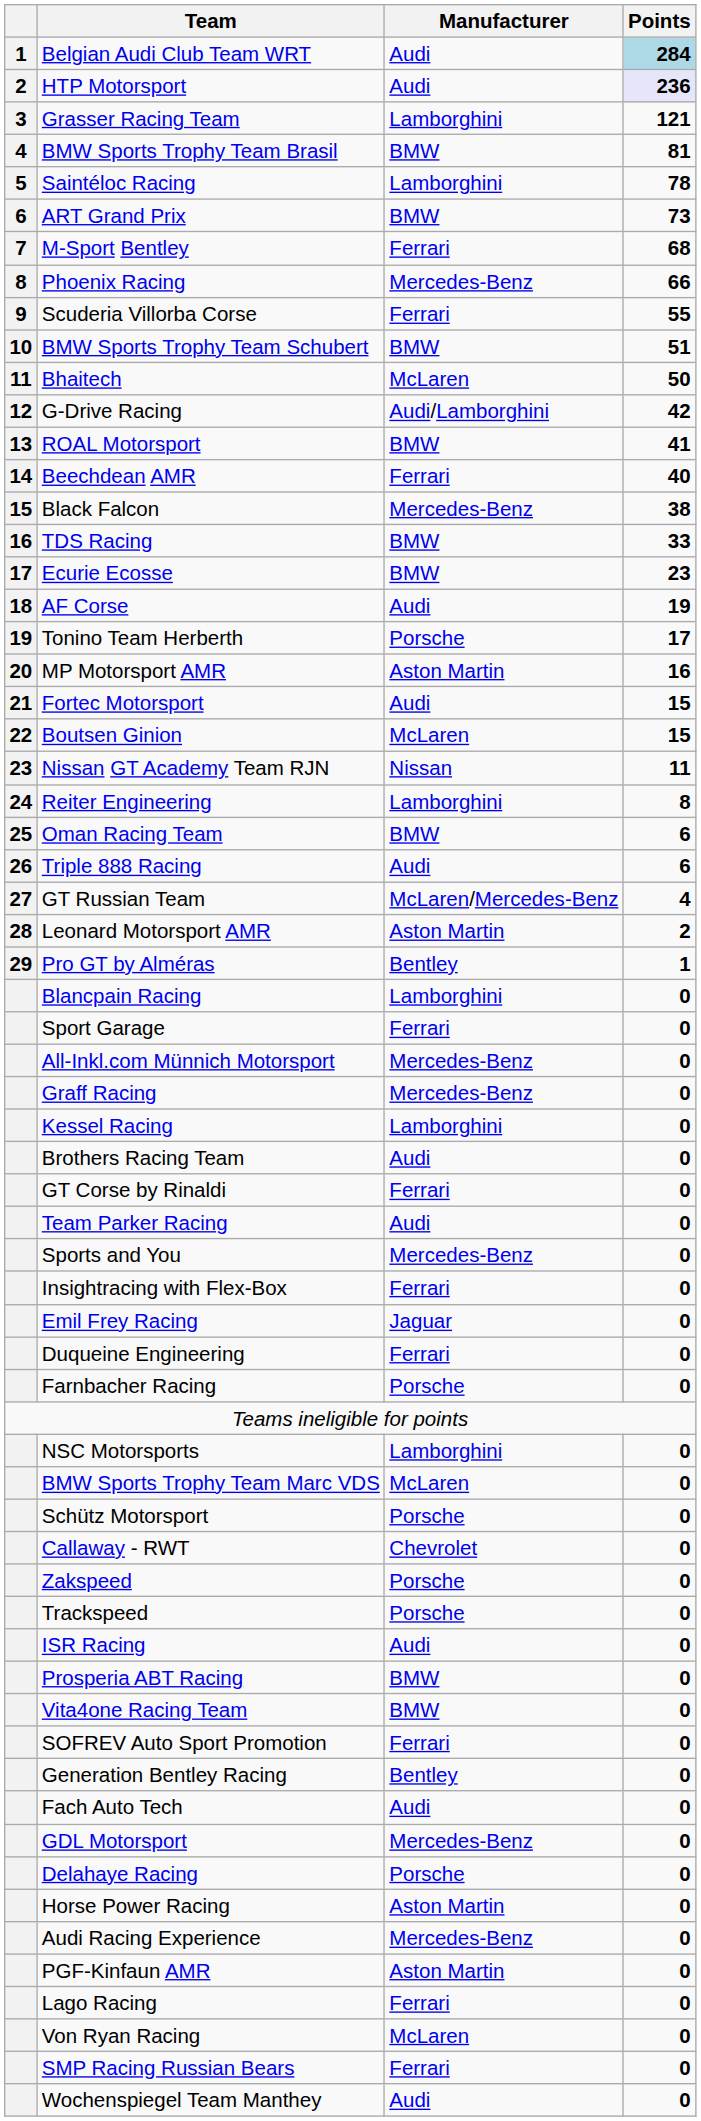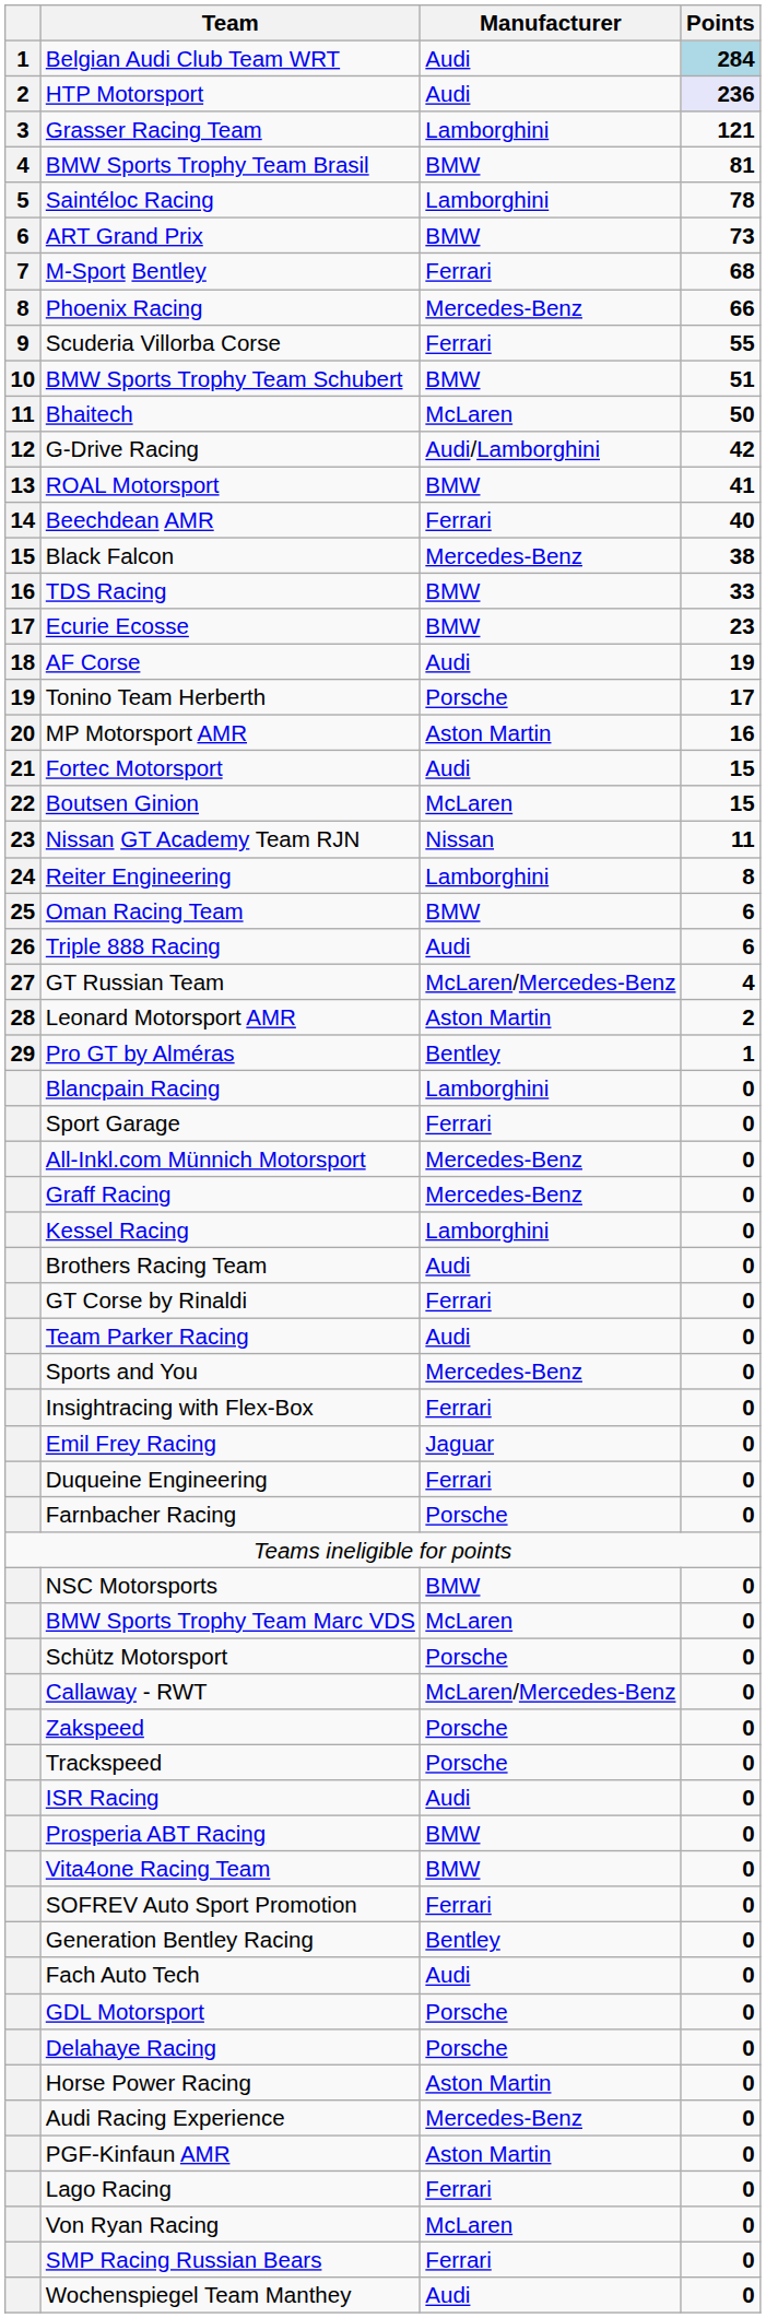NSC Motorsports | Manufacturer: Lamborghini -> BMW
Callaway - RWT | Manufacturer: Chevrolet -> McLaren/Mercedes-Benz
GDL Motorsport | Manufacturer: Mercedes-Benz -> Porsche
